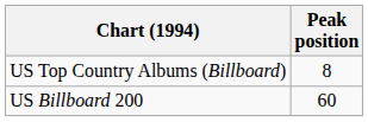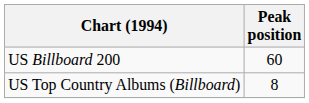rows swapped: US Billboard 200 <-> US Top Country Albums (Billboard)
